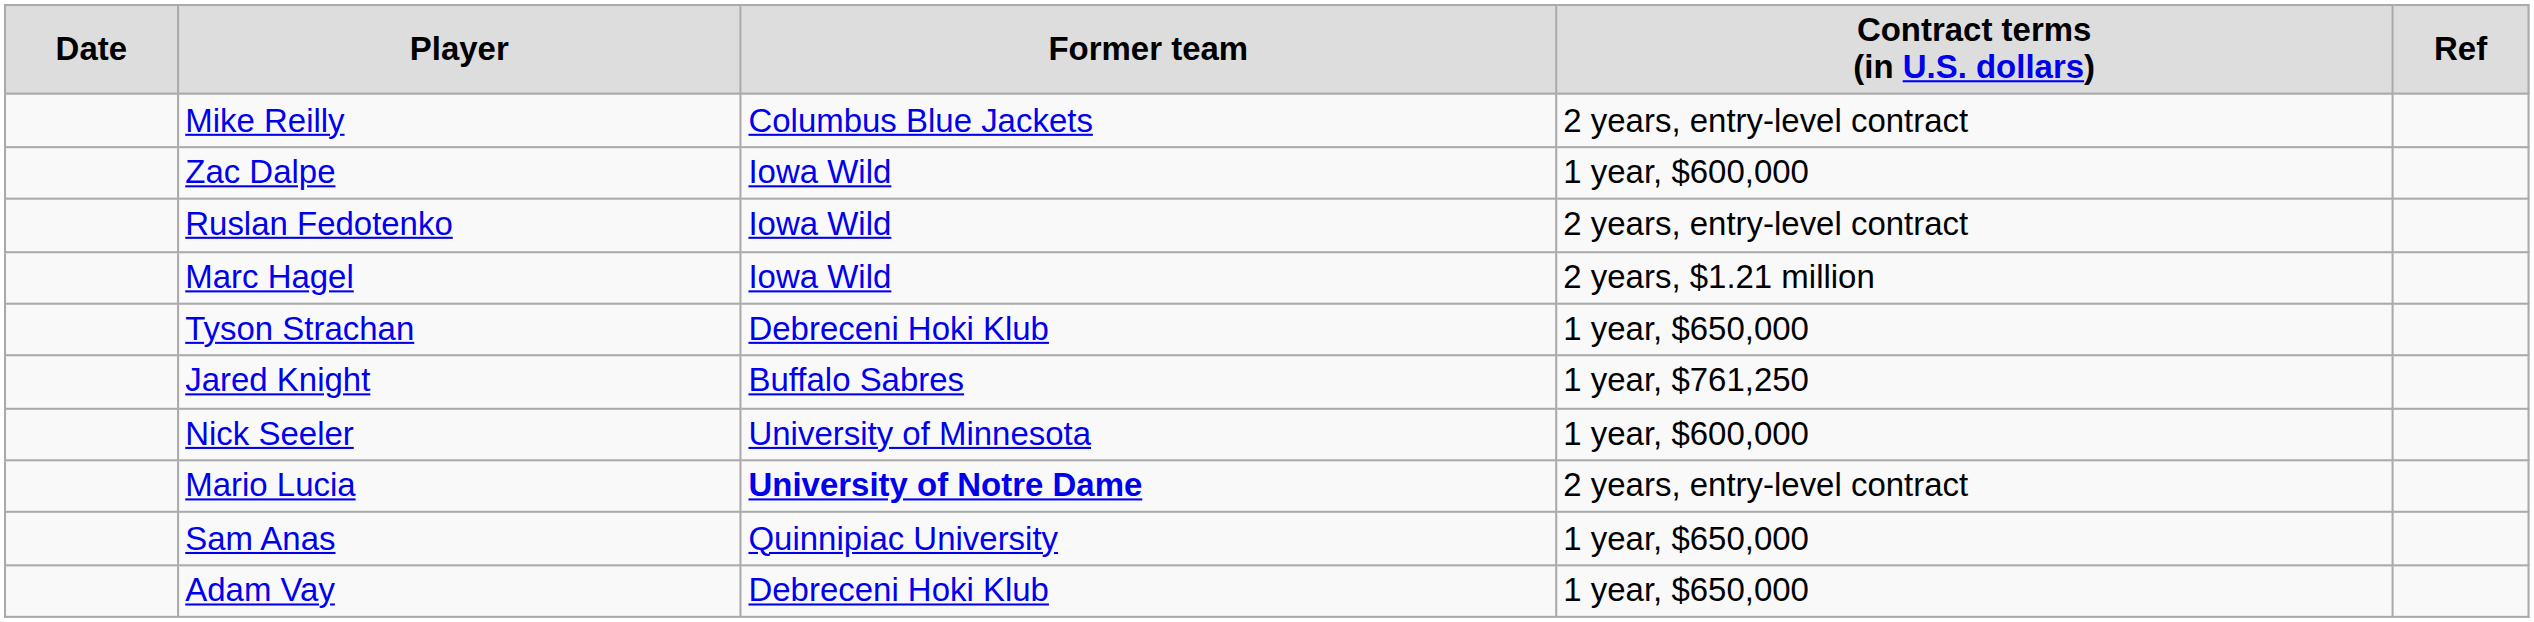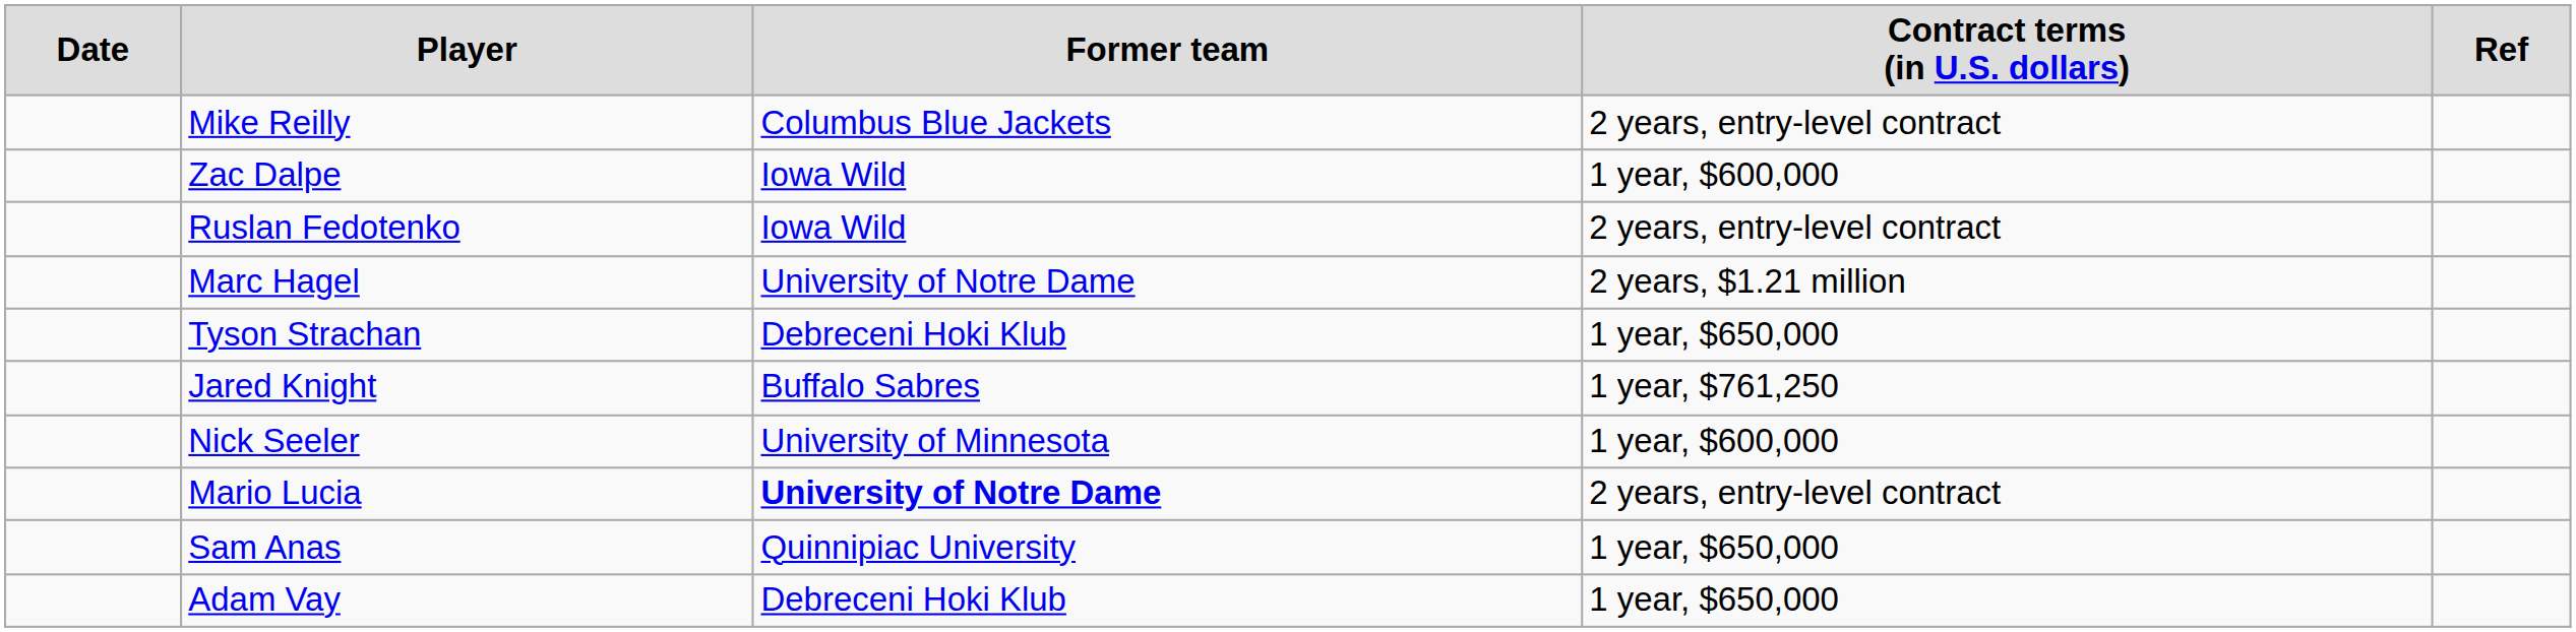Marc Hagel | column 3: Iowa Wild -> University of Notre Dame
